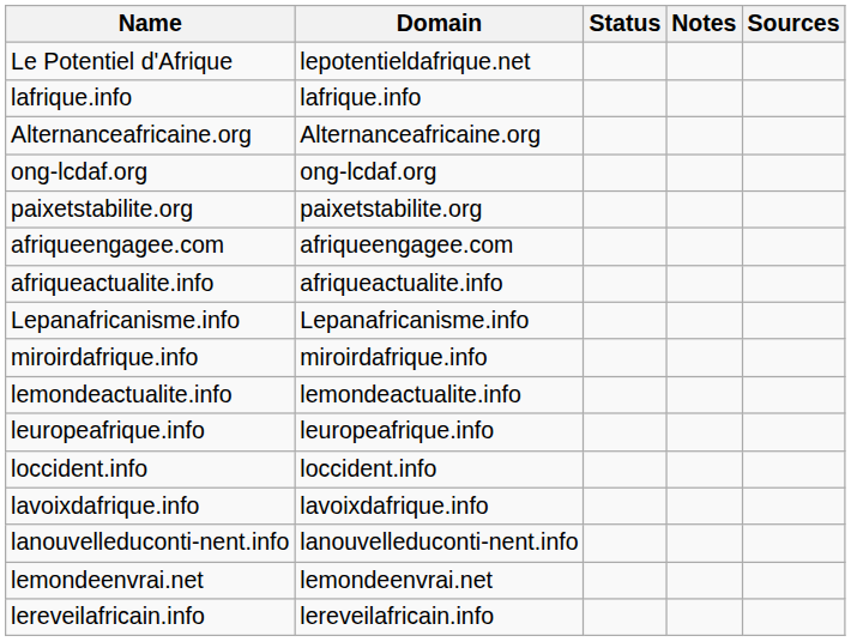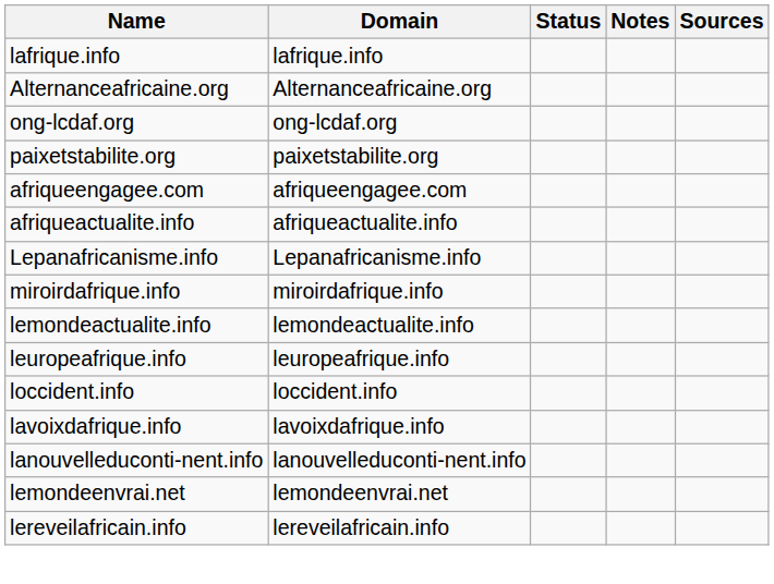- row: Le Potentiel d'Afrique | lepotentieldafrique.net
